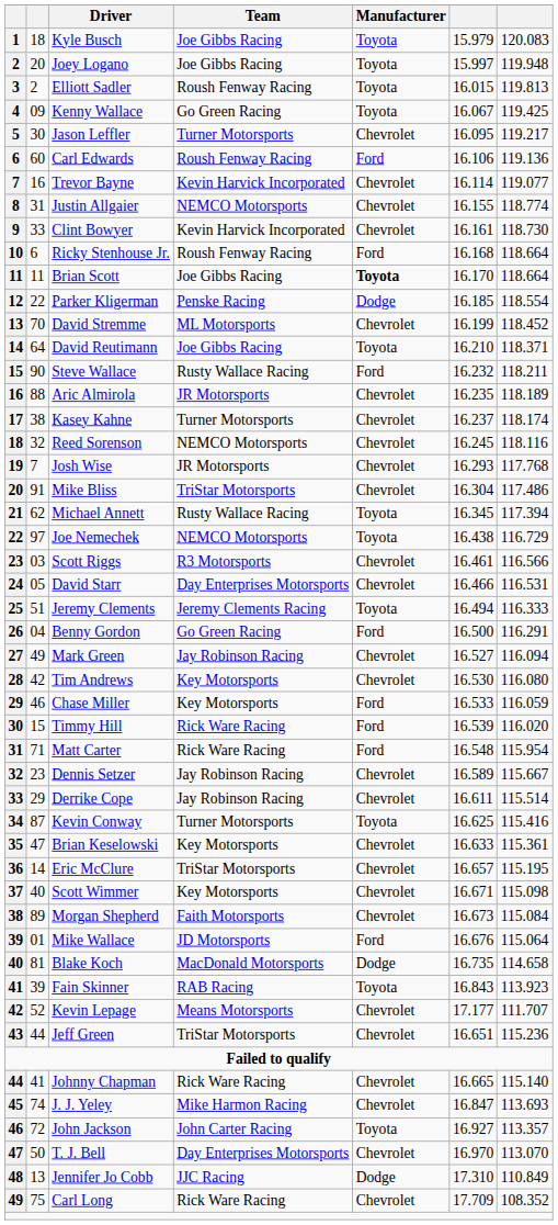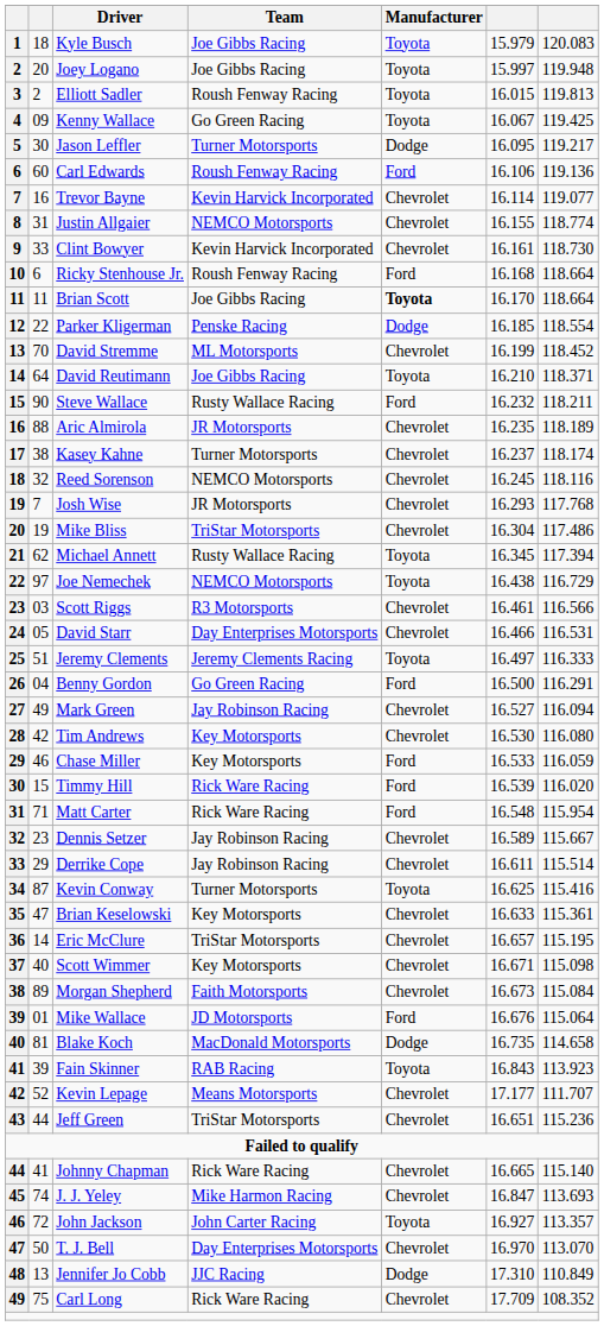Jason Leffler | Manufacturer: Chevrolet -> Dodge
Mike Bliss | column 2: 91 -> 19
Jeremy Clements | column 6: 16.494 -> 16.497
